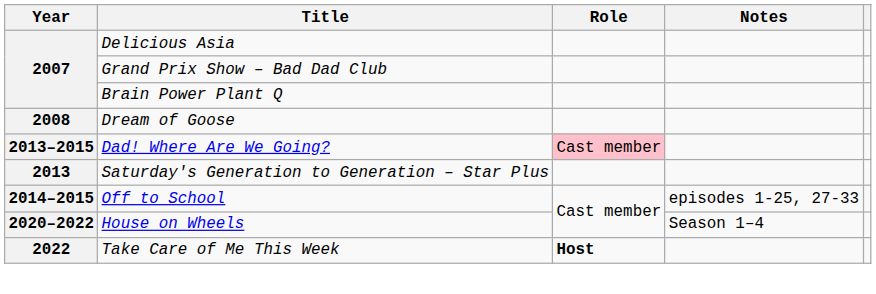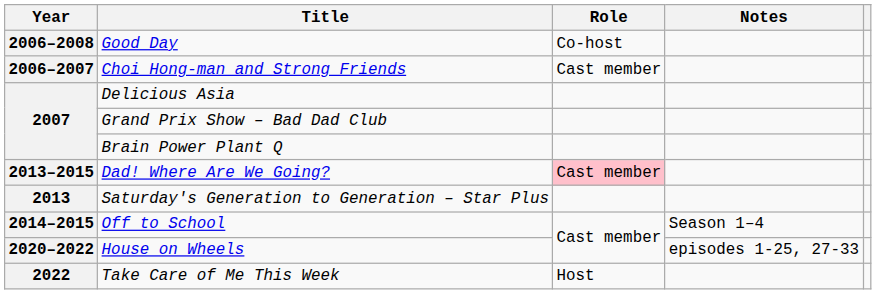+ row: 2006–2008 | Good Day | Co-host
+ row: 2006–2007 | Choi Hong-man and Strong Friends | Cast member
- row: 2008 | Dream of Goose
Off to School | Notes: episodes 1-25, 27-33 -> Season 1–4
House on Wheels | Notes: Season 1–4 -> episodes 1-25, 27-33
Take Care of Me This Week | Role: bold -> normal
